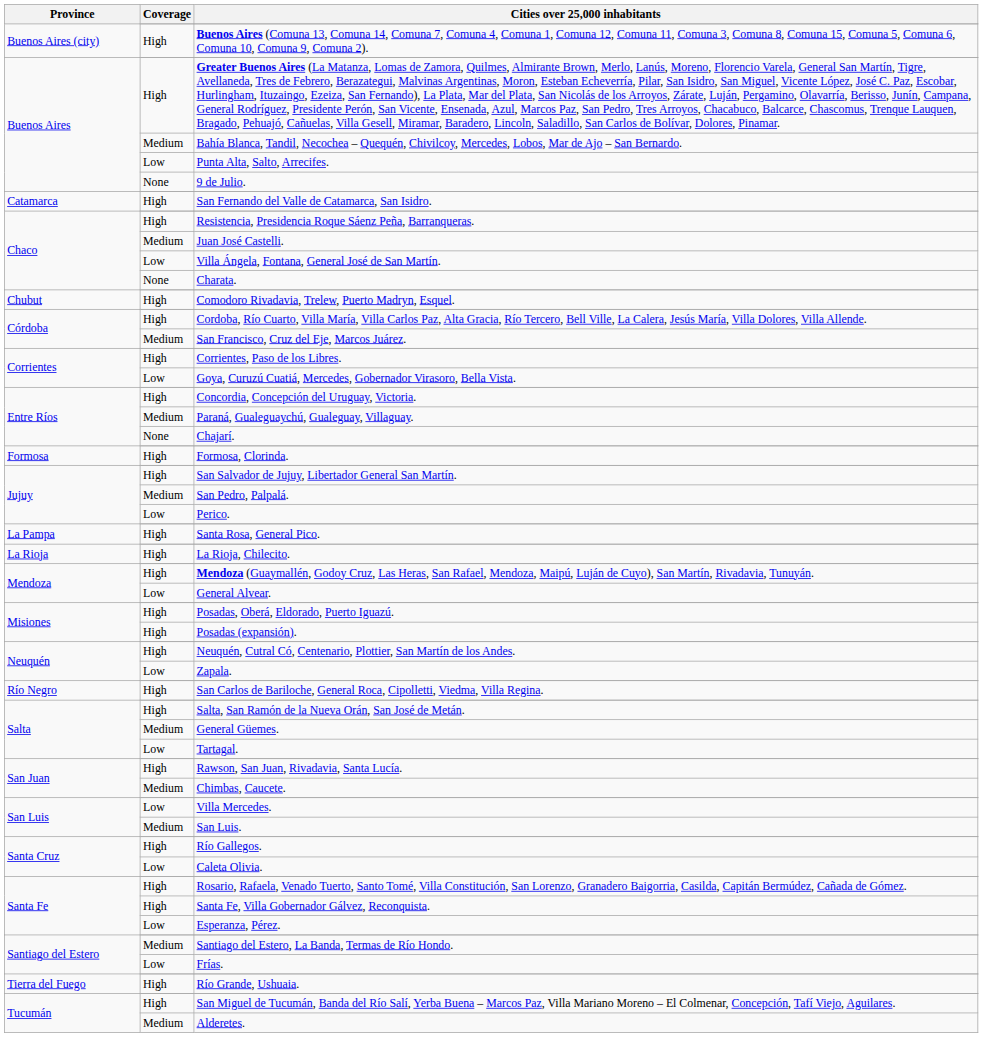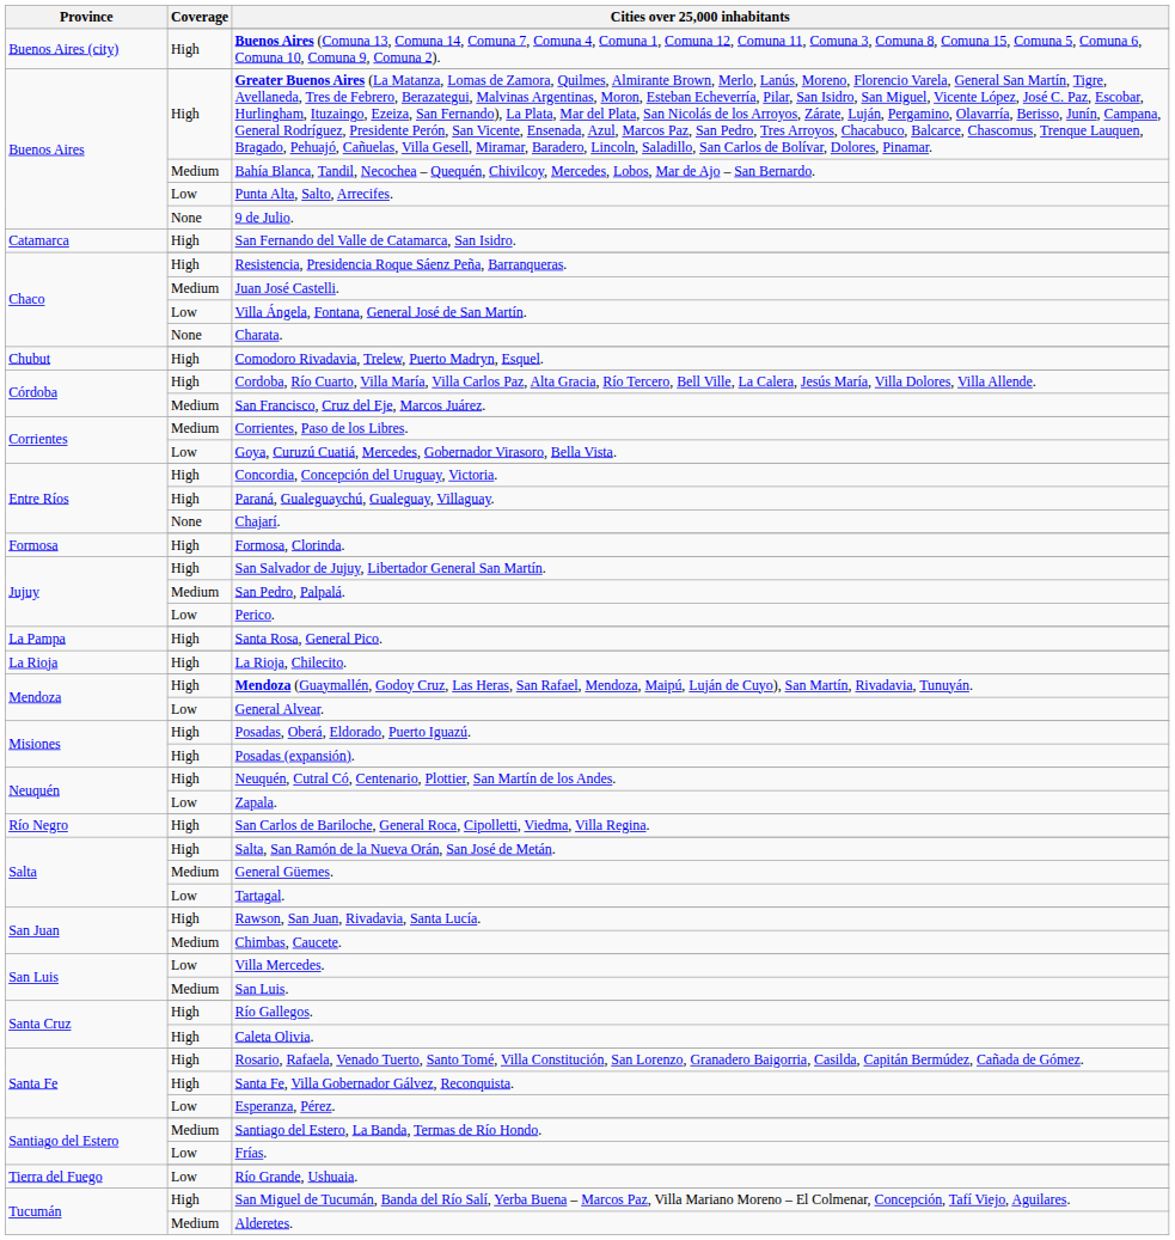Corrientes, Paso de los Libres. | Coverage: High -> Medium
Paraná, Gualeguaychú, Gualeguay, Villaguay. | Coverage: Medium -> High
Caleta Olivia. | Coverage: Low -> High
Río Grande, Ushuaia. | Coverage: High -> Low
